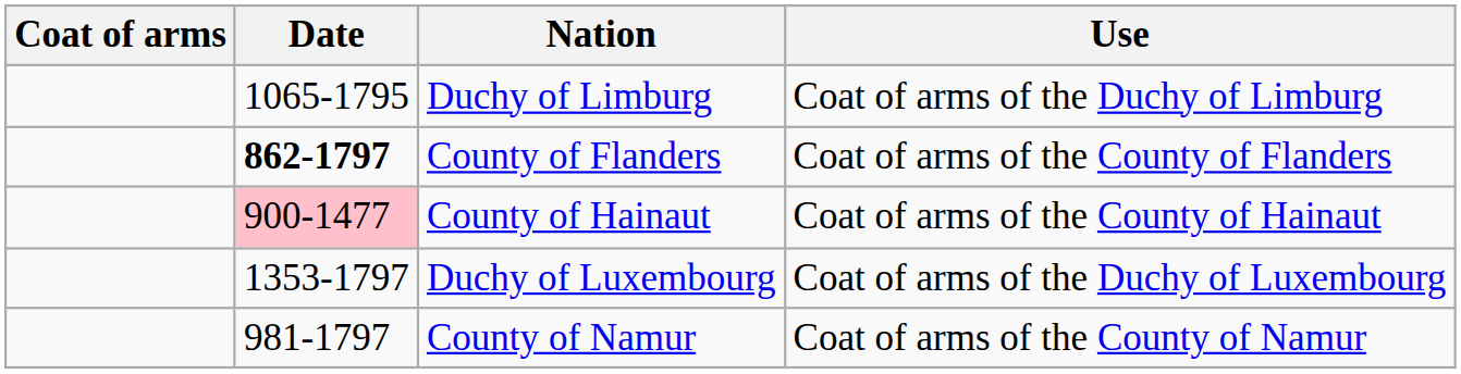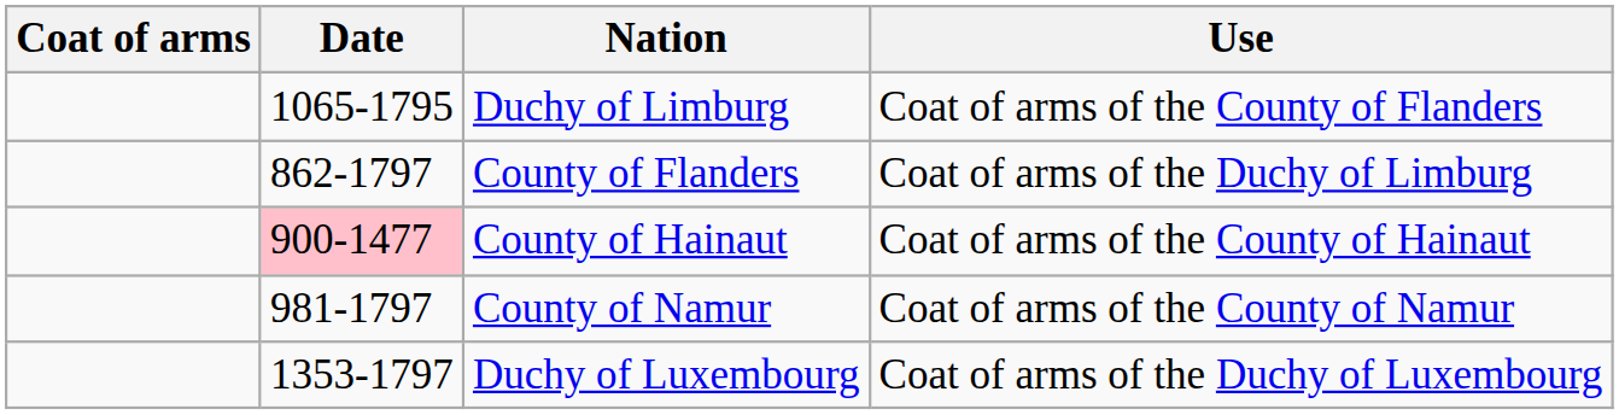Duchy of Limburg | Use: Coat of arms of the Duchy of Limburg -> Coat of arms of the County of Flanders
County of Flanders | Date: bold -> normal
County of Flanders | Use: Coat of arms of the County of Flanders -> Coat of arms of the Duchy of Limburg
rows swapped: County of Namur <-> Duchy of Luxembourg
